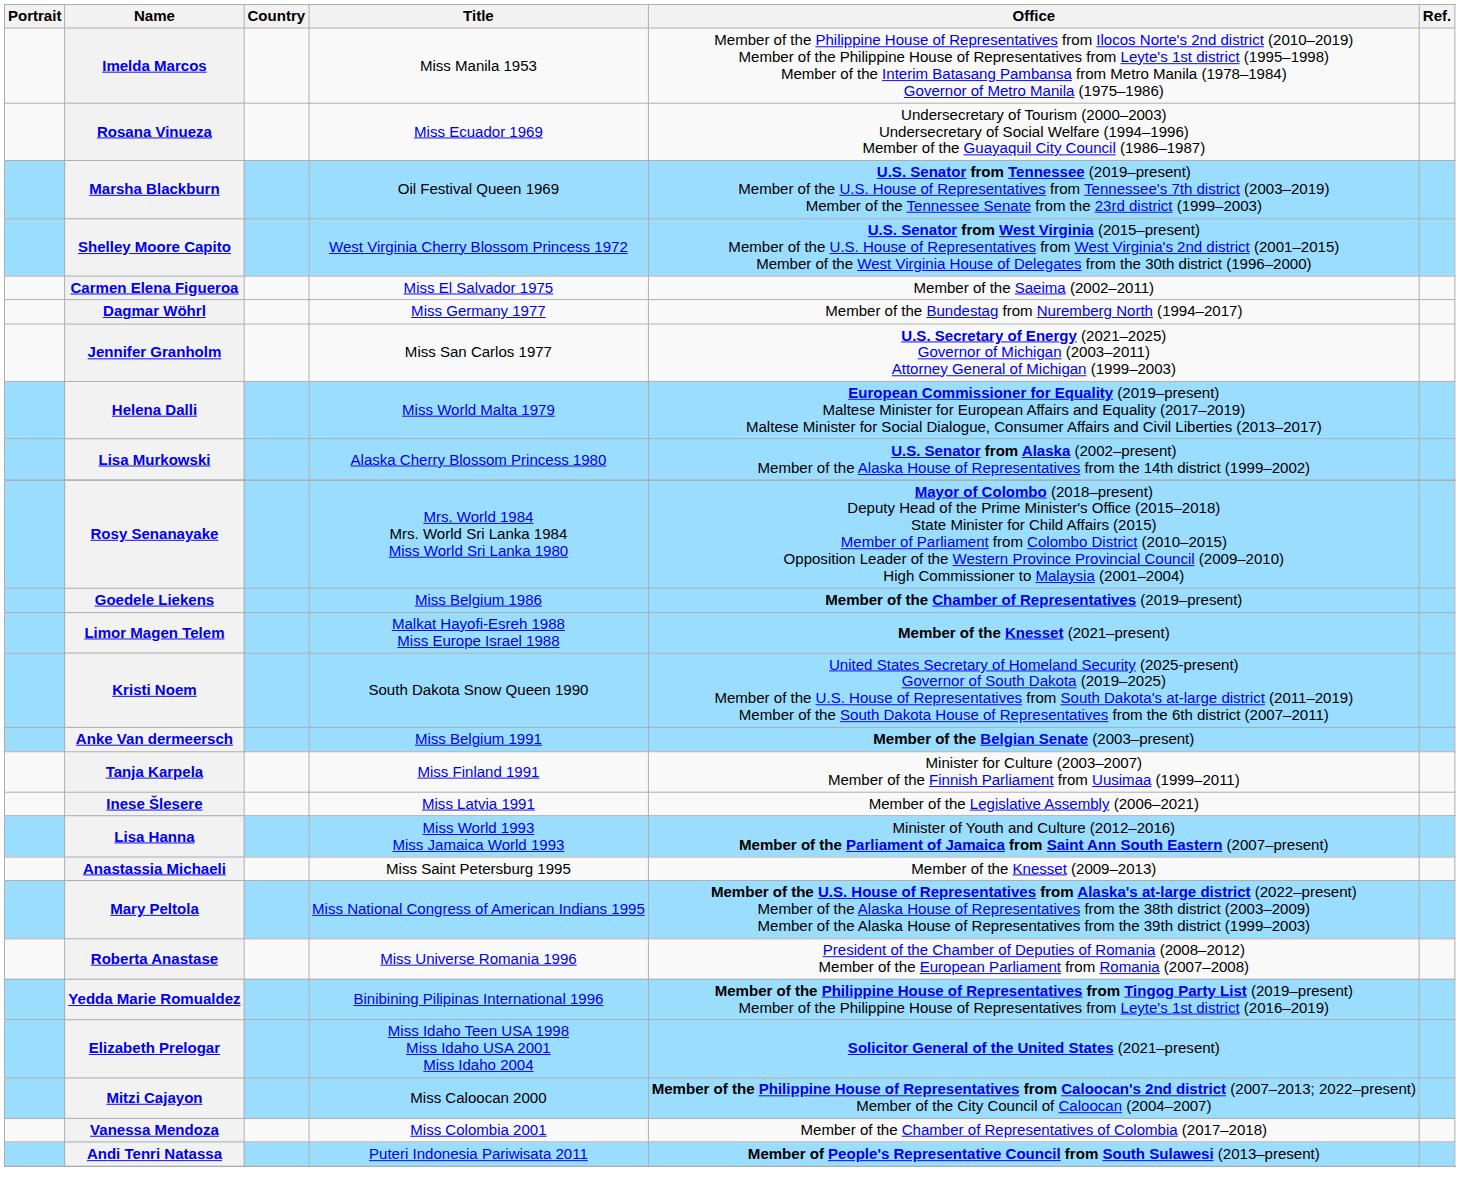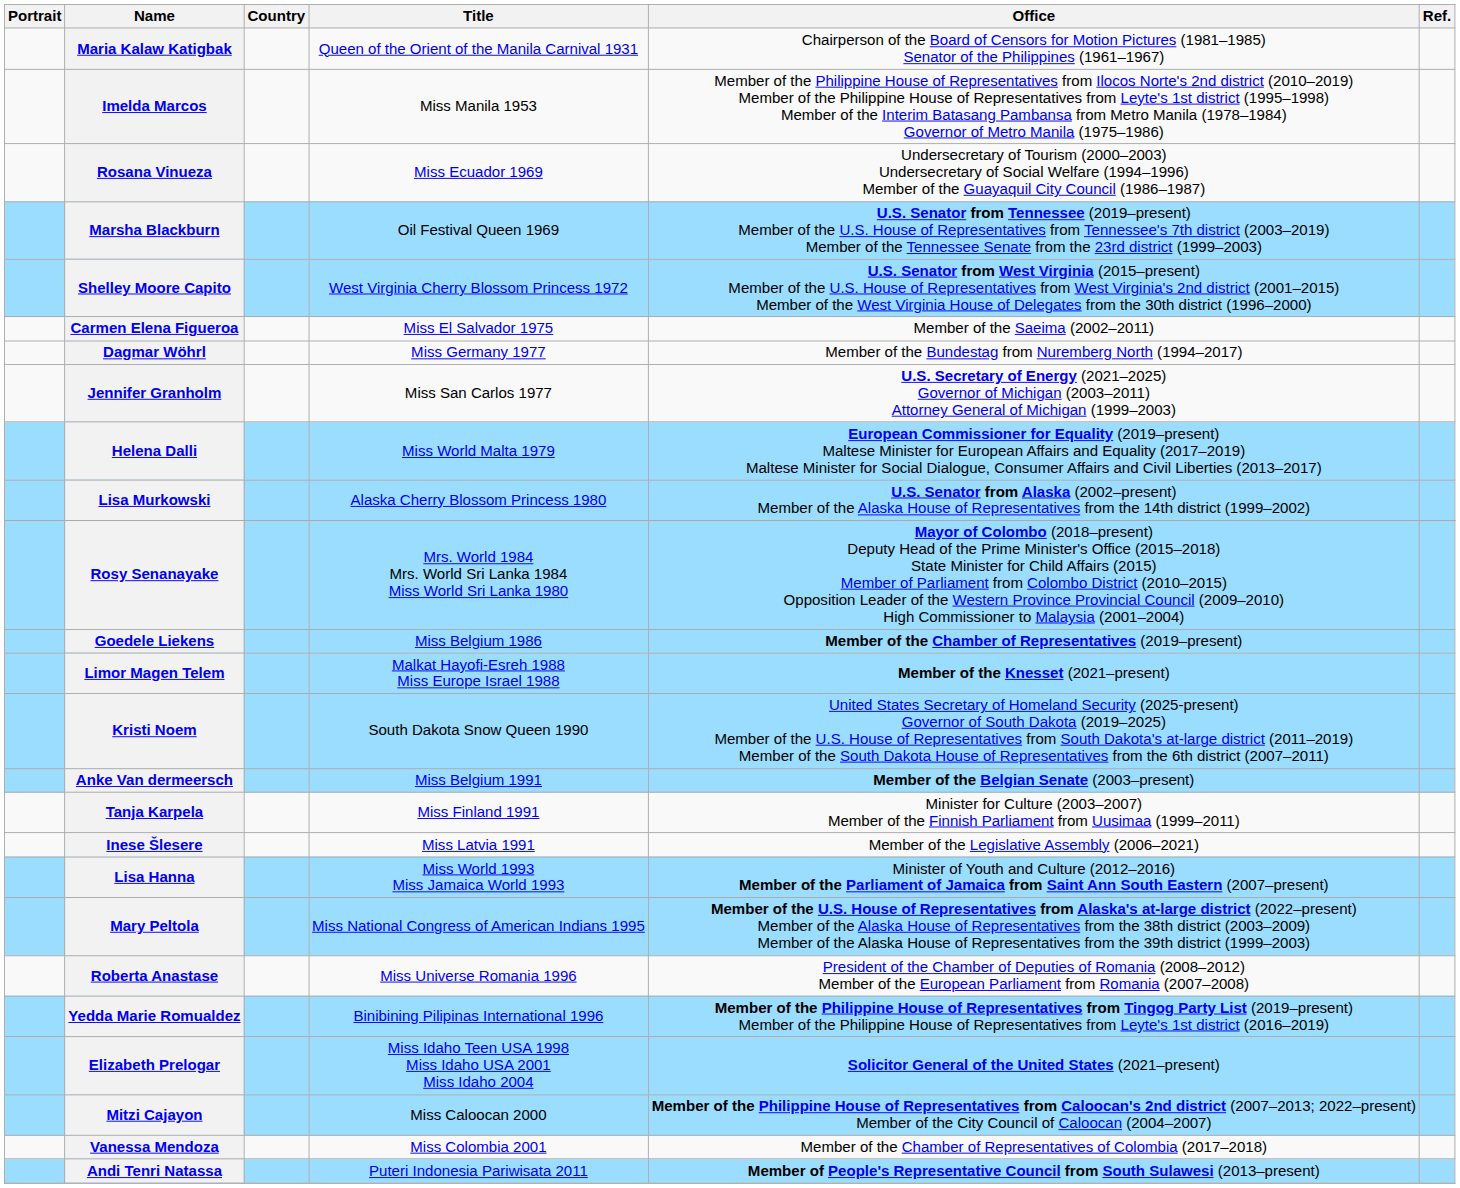+ row: Maria Kalaw Katigbak | Queen of the Orient of the Manila Carnival 1931 | Chairperson of the Board of Censors for Motion Pictures (1981–1985) Senator of the Philippines (1961–1967)
- row: Anastassia Michaeli | Miss Saint Petersburg 1995 | Member of the Knesset (2009–2013)
